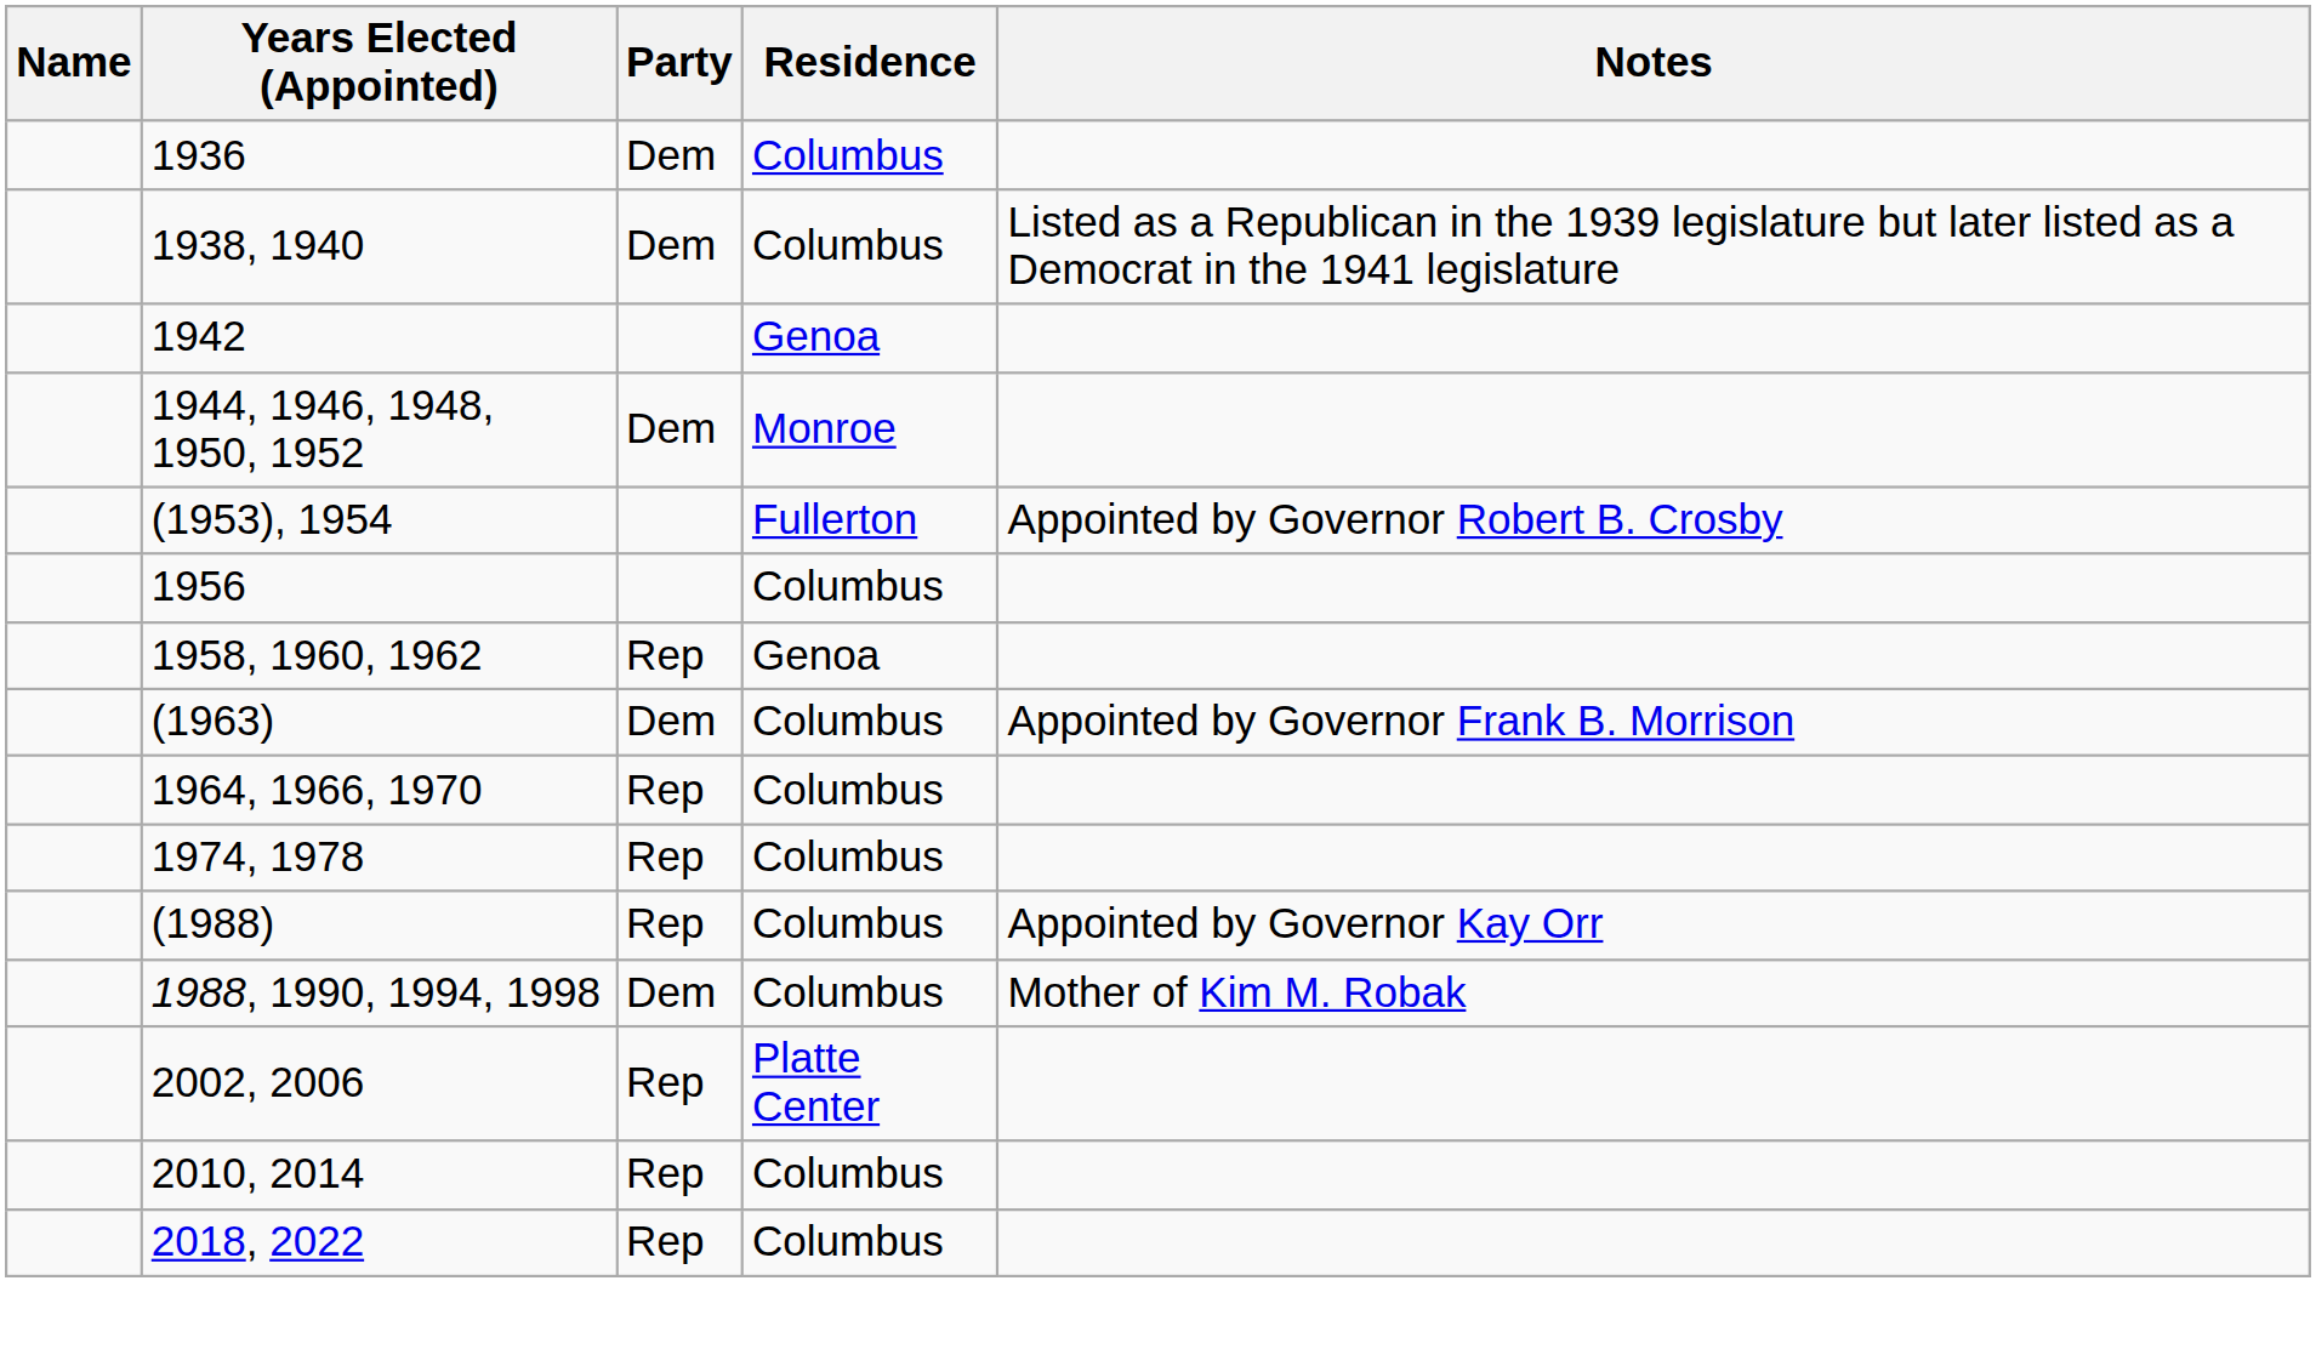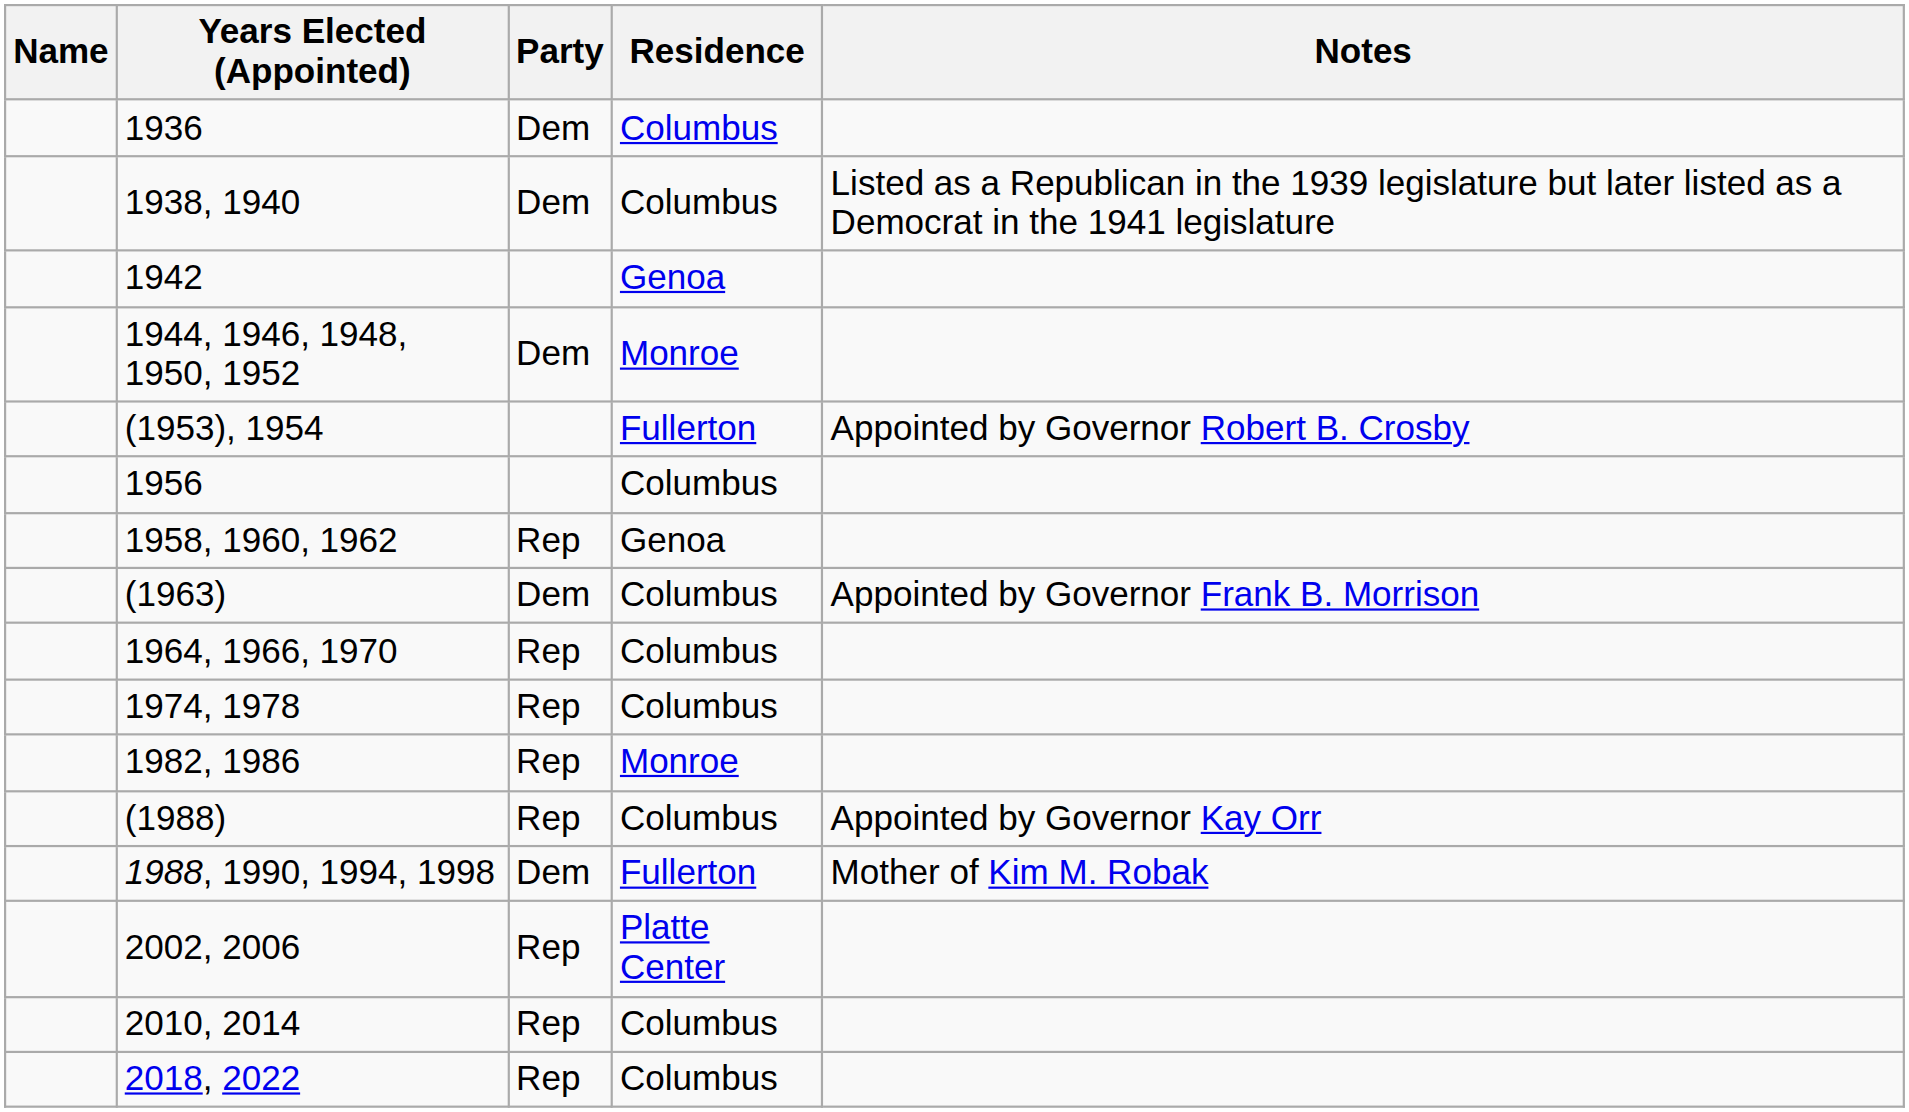+ row: 1982, 1986 | Rep | Monroe
1988, 1990, 1994, 1998 | Residence: Columbus -> Fullerton
